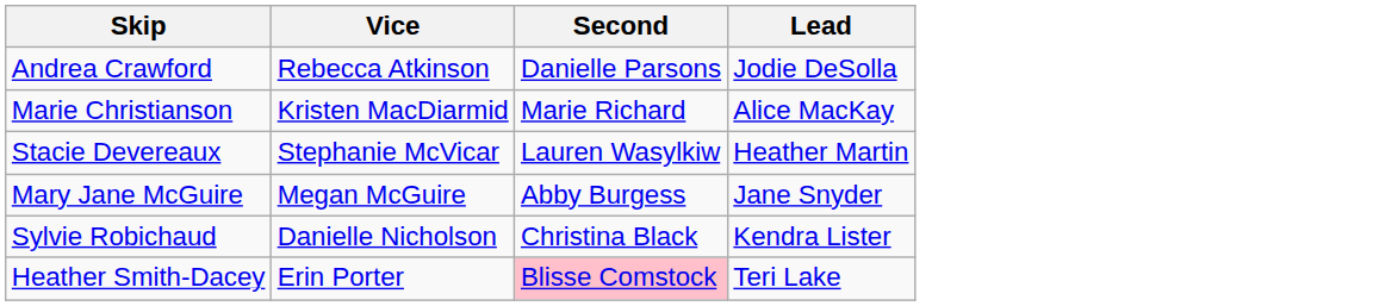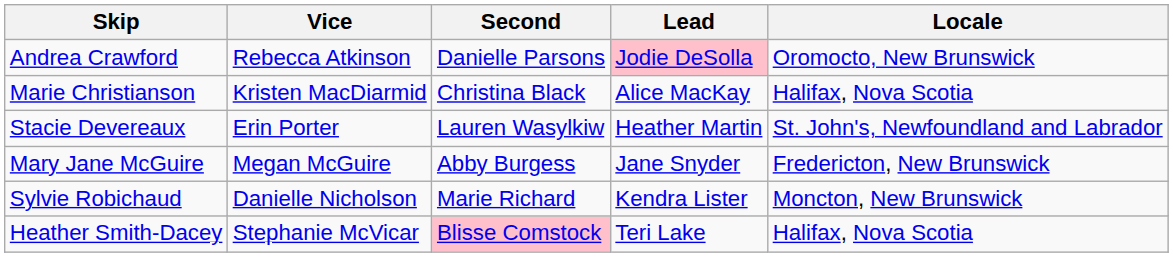+ column: Locale | Oromocto, New Brunswick | Halifax, Nova Scotia | St. John's, Newfoundland and Labrador | Fredericton, New Brunswick | Moncton, New Brunswick | Halifax, Nova Scotia
Andrea Crawford | Lead: no background -> pink background
Marie Christianson | Second: Marie Richard -> Christina Black
Stacie Devereaux | Vice: Stephanie McVicar -> Erin Porter
Sylvie Robichaud | Second: Christina Black -> Marie Richard
Heather Smith-Dacey | Vice: Erin Porter -> Stephanie McVicar
